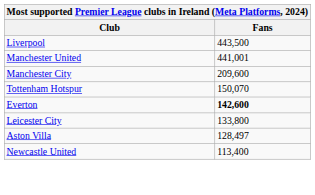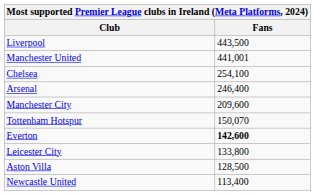+ row: Chelsea | 254,100
+ row: Arsenal | 246,400
Aston Villa | Fans: 128,497 -> 128,500
